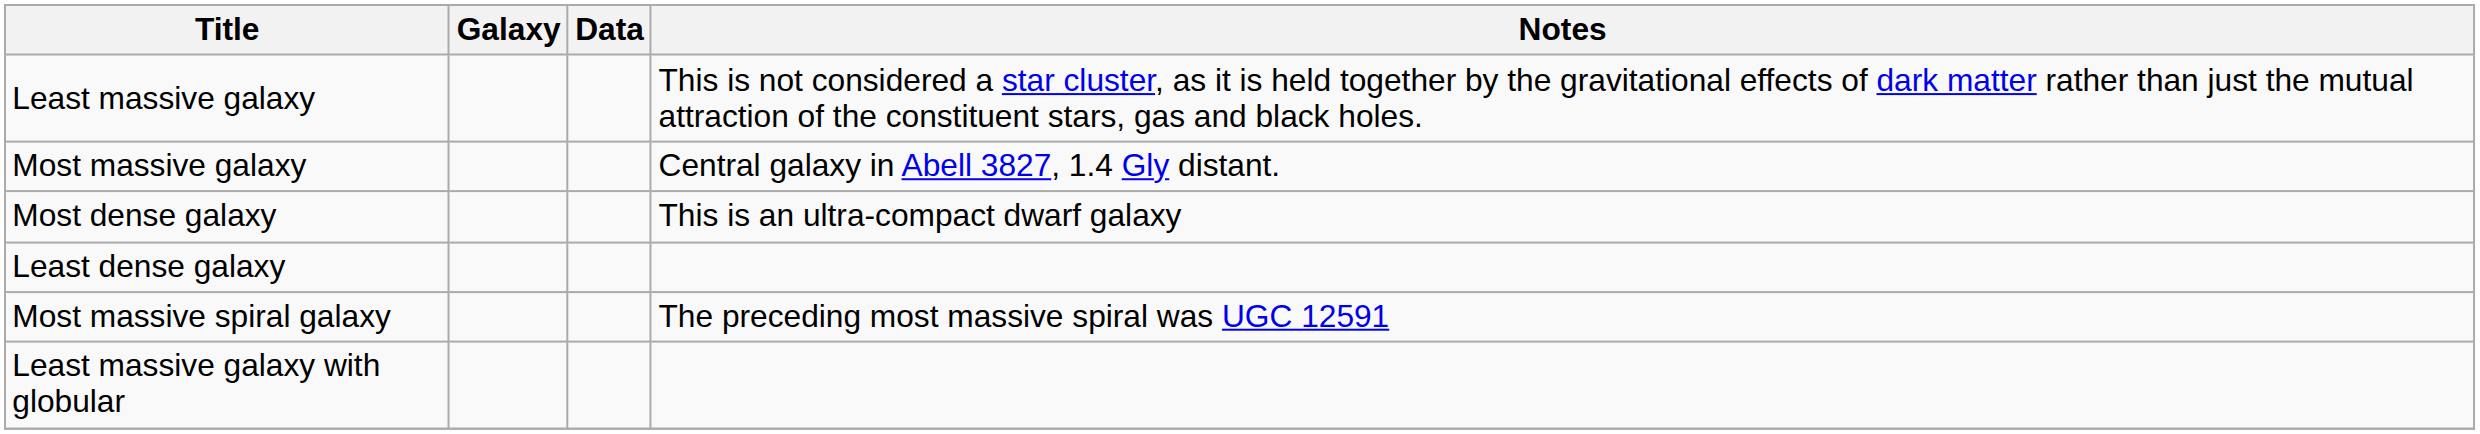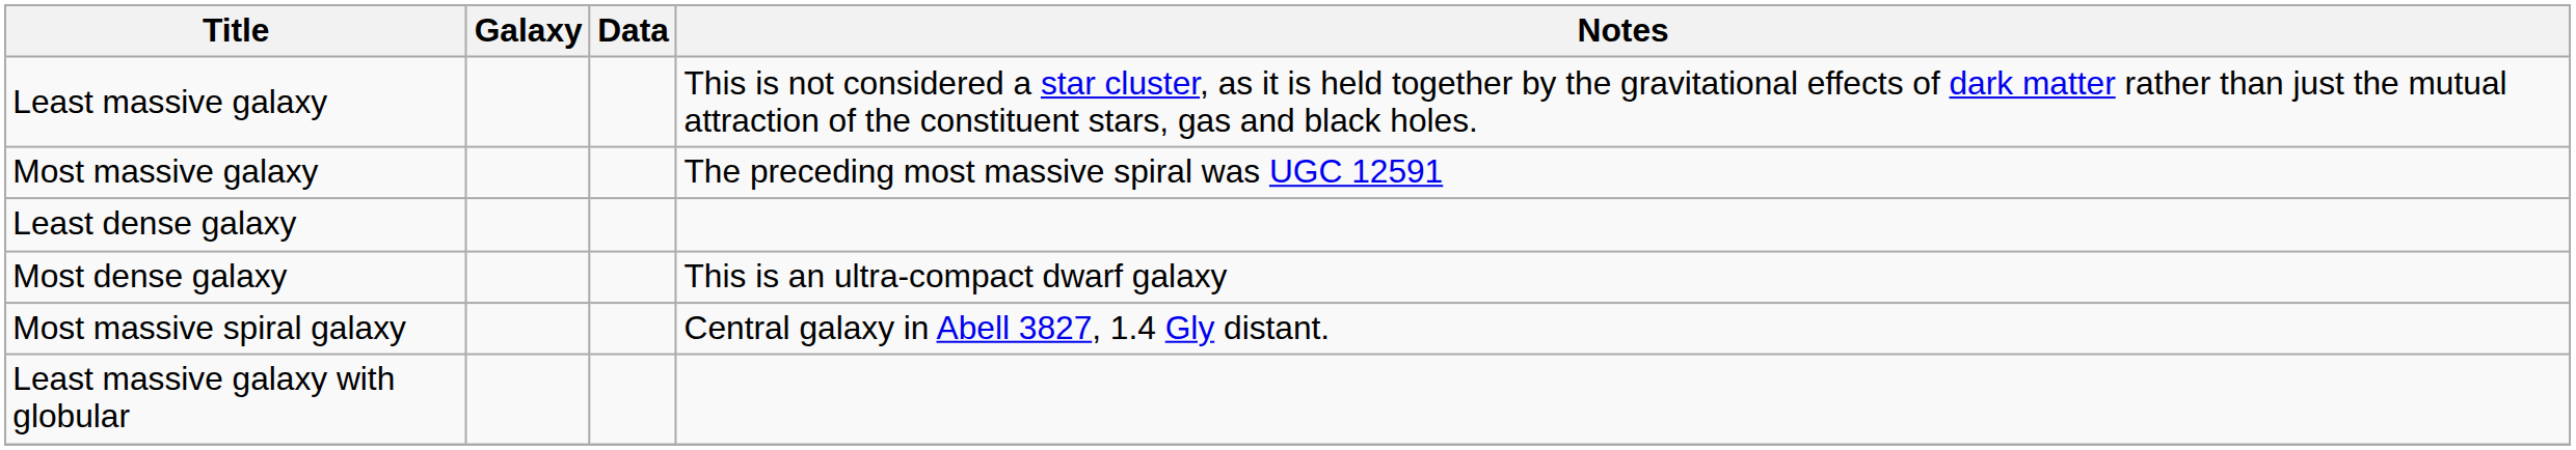Most massive galaxy | Notes: Central galaxy in Abell 3827, 1.4 Gly distant. -> The preceding most massive spiral was UGC 12591
rows swapped: Most dense galaxy <-> Least dense galaxy
Most massive spiral galaxy | Notes: The preceding most massive spiral was UGC 12591 -> Central galaxy in Abell 3827, 1.4 Gly distant.
